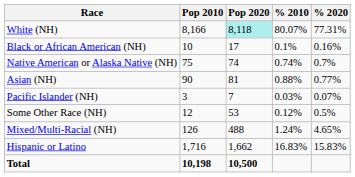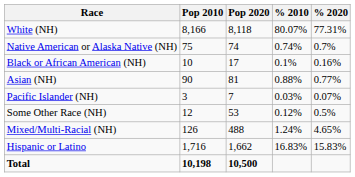White (NH) | Pop 2020: paleturquoise background -> no background
rows swapped: Black or African American (NH) <-> Native American or Alaska Native (NH)
